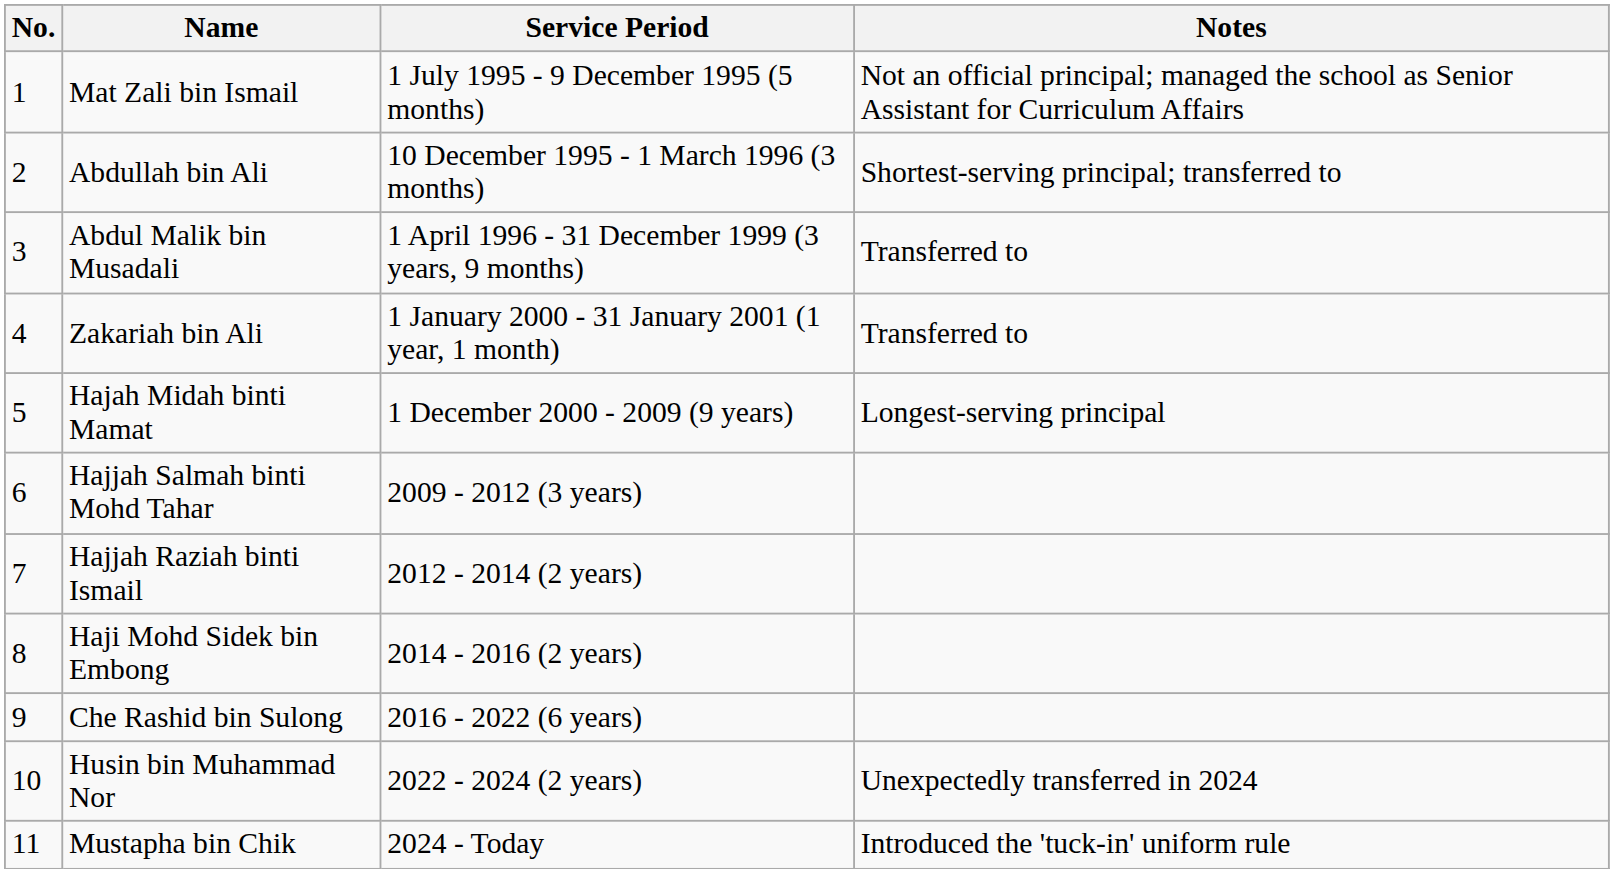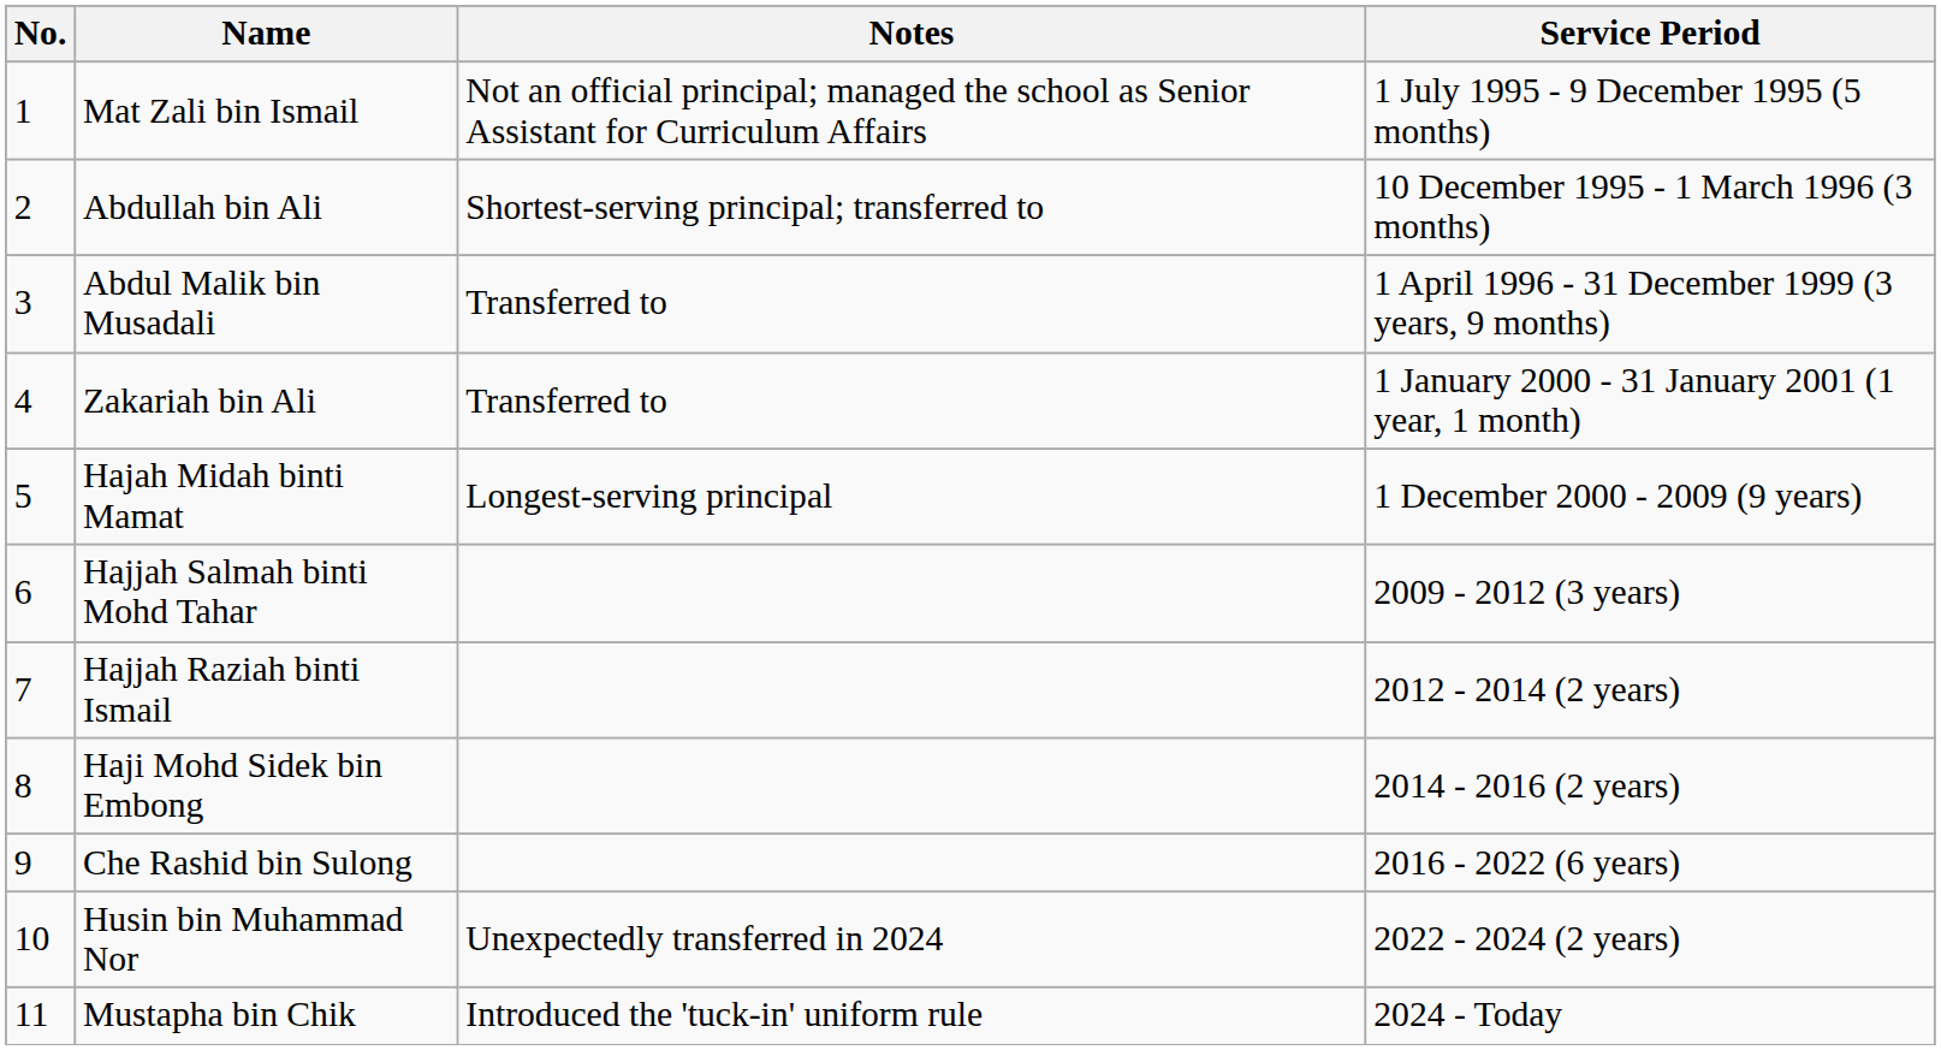columns swapped: Service Period <-> Notes
